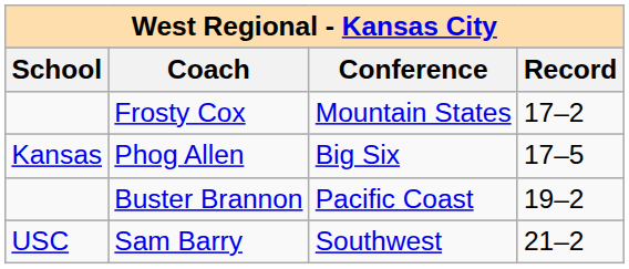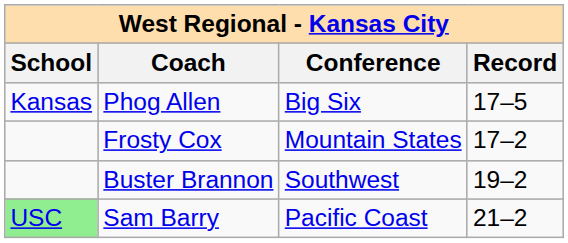rows swapped: Frosty Cox <-> Phog Allen
Buster Brannon | Conference: Pacific Coast -> Southwest
Sam Barry | School: no background -> lightgreen background
Sam Barry | Conference: Southwest -> Pacific Coast
